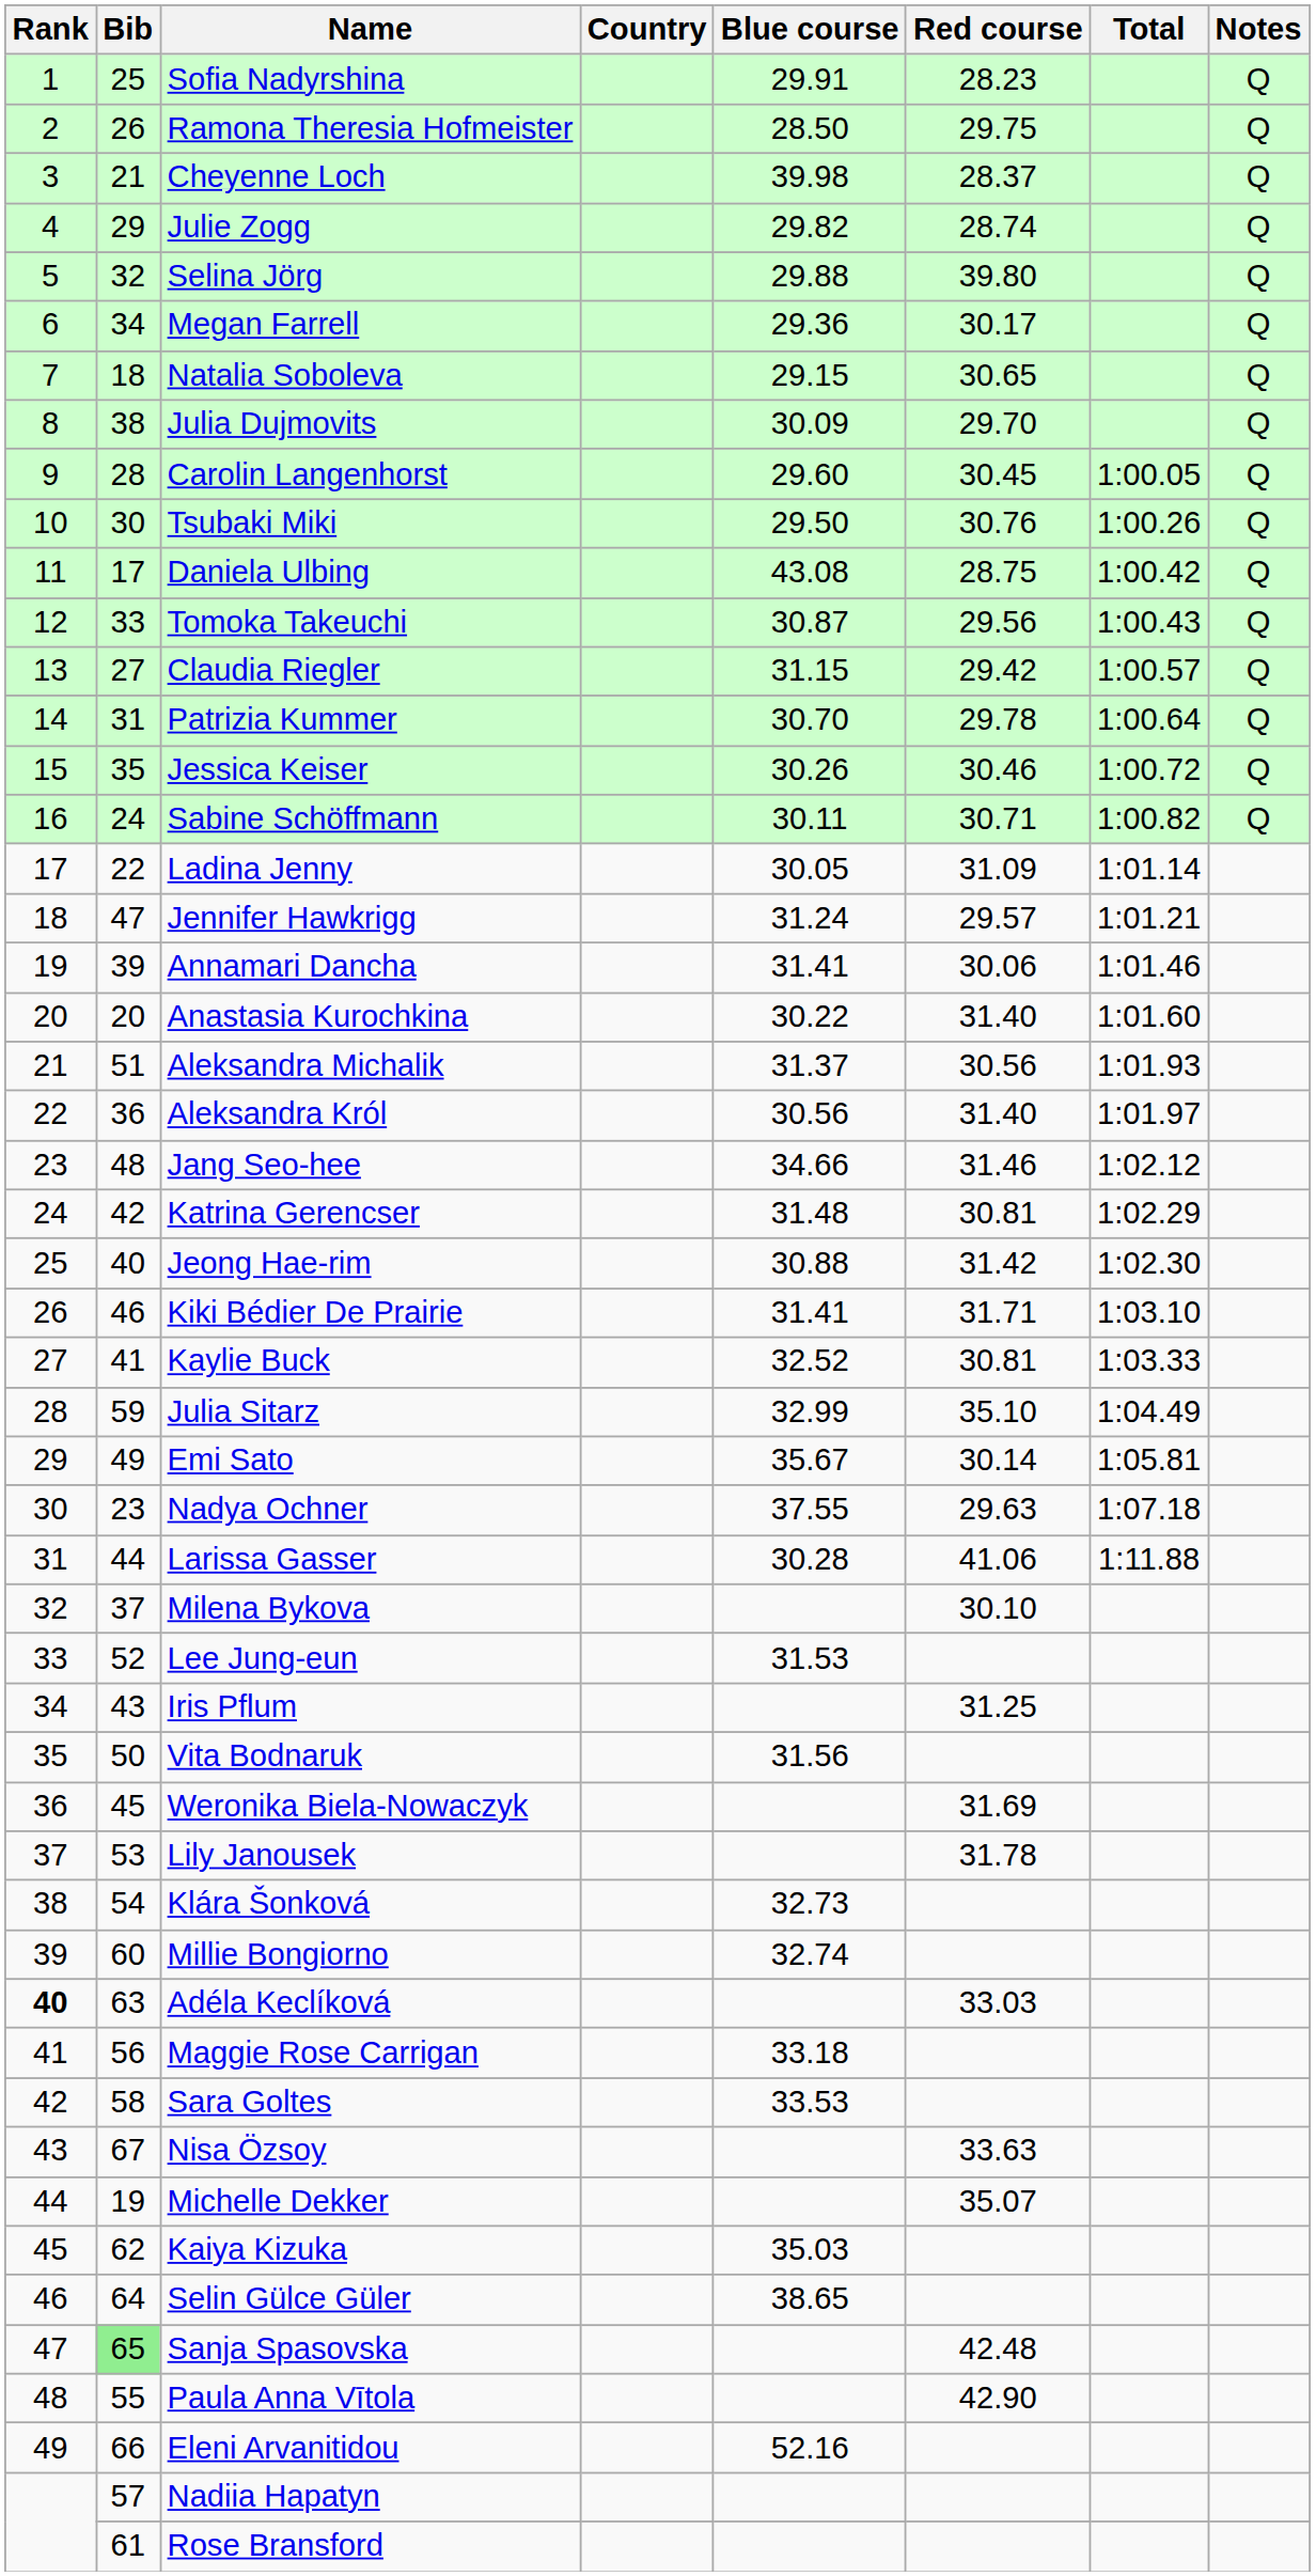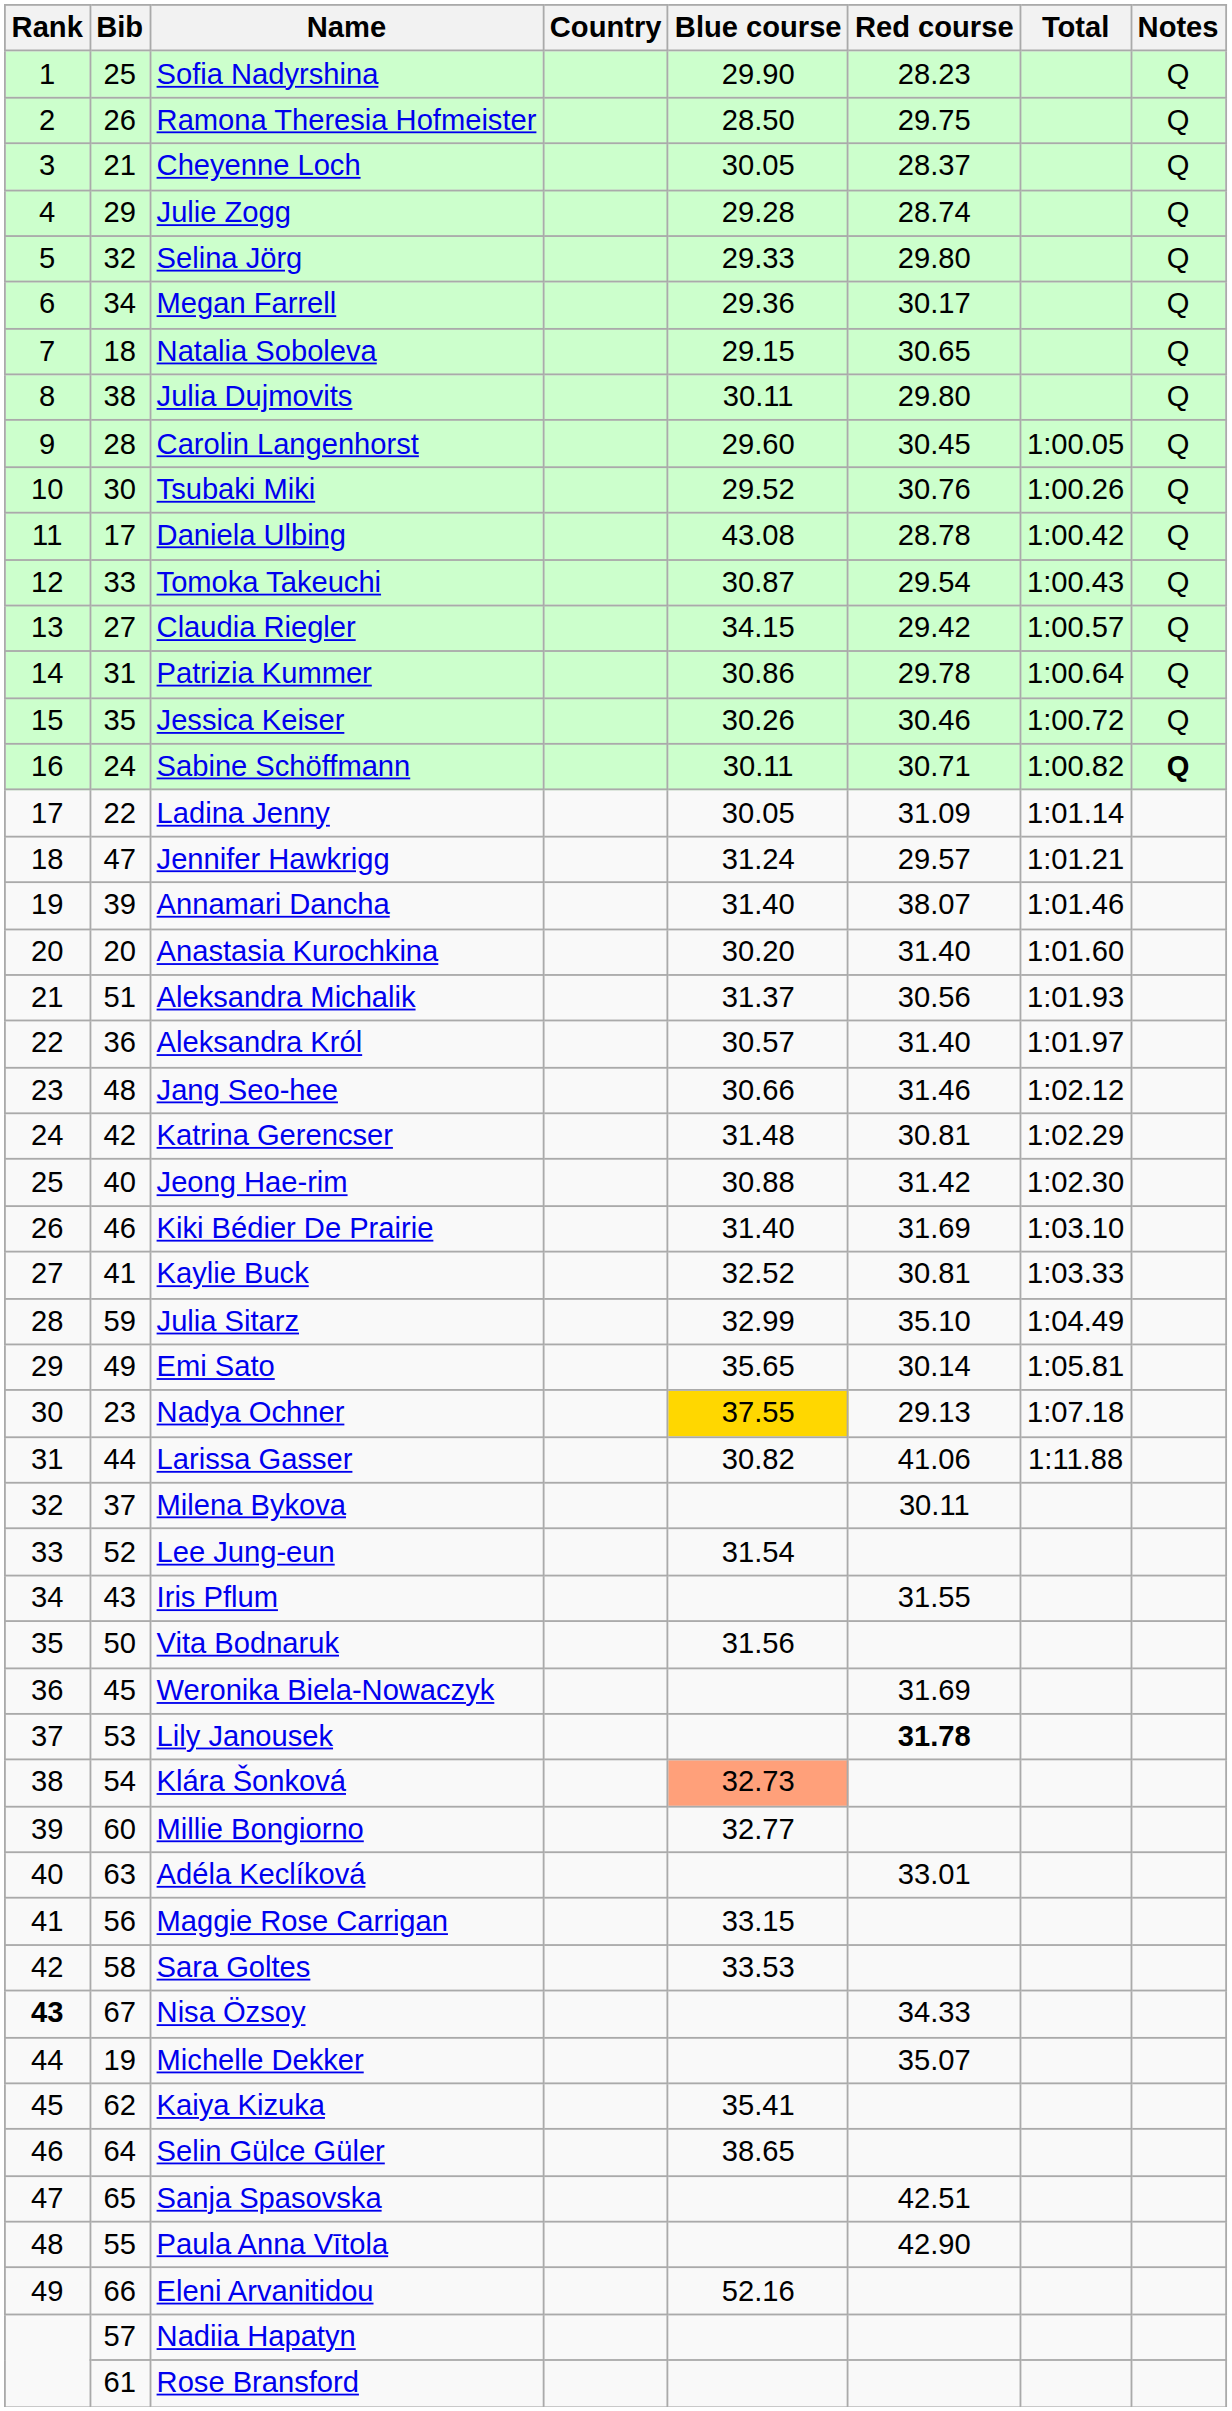Sofia Nadyrshina | Blue course: 29.91 -> 29.90
Cheyenne Loch | Blue course: 39.98 -> 30.05
Julie Zogg | Blue course: 29.82 -> 29.28
Selina Jörg | Blue course: 29.88 -> 29.33
Selina Jörg | Red course: 39.80 -> 29.80
Julia Dujmovits | Blue course: 30.09 -> 30.11
Julia Dujmovits | Red course: 29.70 -> 29.80
Tsubaki Miki | Blue course: 29.50 -> 29.52
Daniela Ulbing | Red course: 28.75 -> 28.78
Tomoka Takeuchi | Red course: 29.56 -> 29.54
Claudia Riegler | Blue course: 31.15 -> 34.15
Patrizia Kummer | Blue course: 30.70 -> 30.86
Sabine Schöffmann | Notes: normal -> bold
Annamari Dancha | Blue course: 31.41 -> 31.40
Annamari Dancha | Red course: 30.06 -> 38.07
Anastasia Kurochkina | Blue course: 30.22 -> 30.20
Aleksandra Król | Blue course: 30.56 -> 30.57
Jang Seo-hee | Blue course: 34.66 -> 30.66
Kiki Bédier De Prairie | Blue course: 31.41 -> 31.40
Kiki Bédier De Prairie | Red course: 31.71 -> 31.69
Emi Sato | Blue course: 35.67 -> 35.65
Nadya Ochner | Blue course: no background -> gold background
Nadya Ochner | Red course: 29.63 -> 29.13
Larissa Gasser | Blue course: 30.28 -> 30.82
Milena Bykova | Red course: 30.10 -> 30.11
Lee Jung-eun | Blue course: 31.53 -> 31.54
Iris Pflum | Red course: 31.25 -> 31.55
Lily Janousek | Red course: normal -> bold
Klára Šonková | Blue course: no background -> lightsalmon background
Millie Bongiorno | Blue course: 32.74 -> 32.77
Adéla Keclíková | Rank: bold -> normal
Adéla Keclíková | Red course: 33.03 -> 33.01
Maggie Rose Carrigan | Blue course: 33.18 -> 33.15
Nisa Özsoy | Rank: normal -> bold
Nisa Özsoy | Red course: 33.63 -> 34.33
Kaiya Kizuka | Blue course: 35.03 -> 35.41
Sanja Spasovska | Bib: lightgreen background -> no background
Sanja Spasovska | Red course: 42.48 -> 42.51
